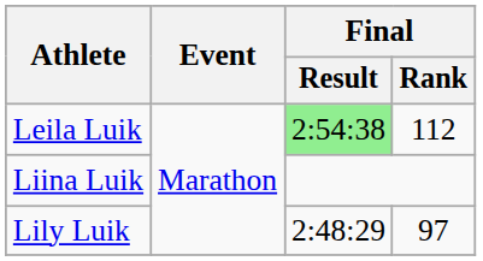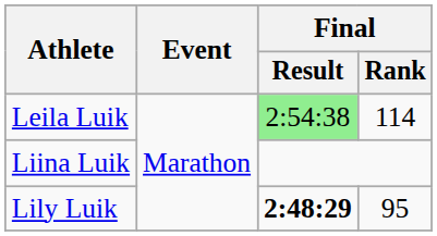Leila Luik | Final / Rank: 112 -> 114
Lily Luik | Final / Result: normal -> bold
Lily Luik | Final / Rank: 97 -> 95
